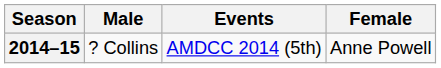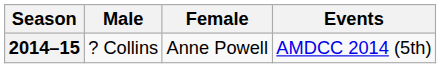columns swapped: Female <-> Events
